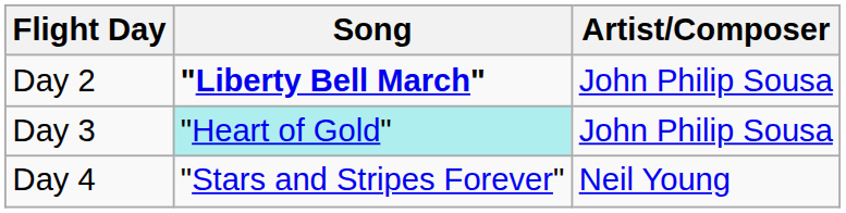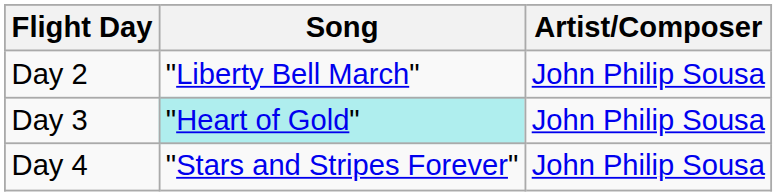Day 2 | Song: bold -> normal
Day 4 | Artist/Composer: Neil Young -> John Philip Sousa
